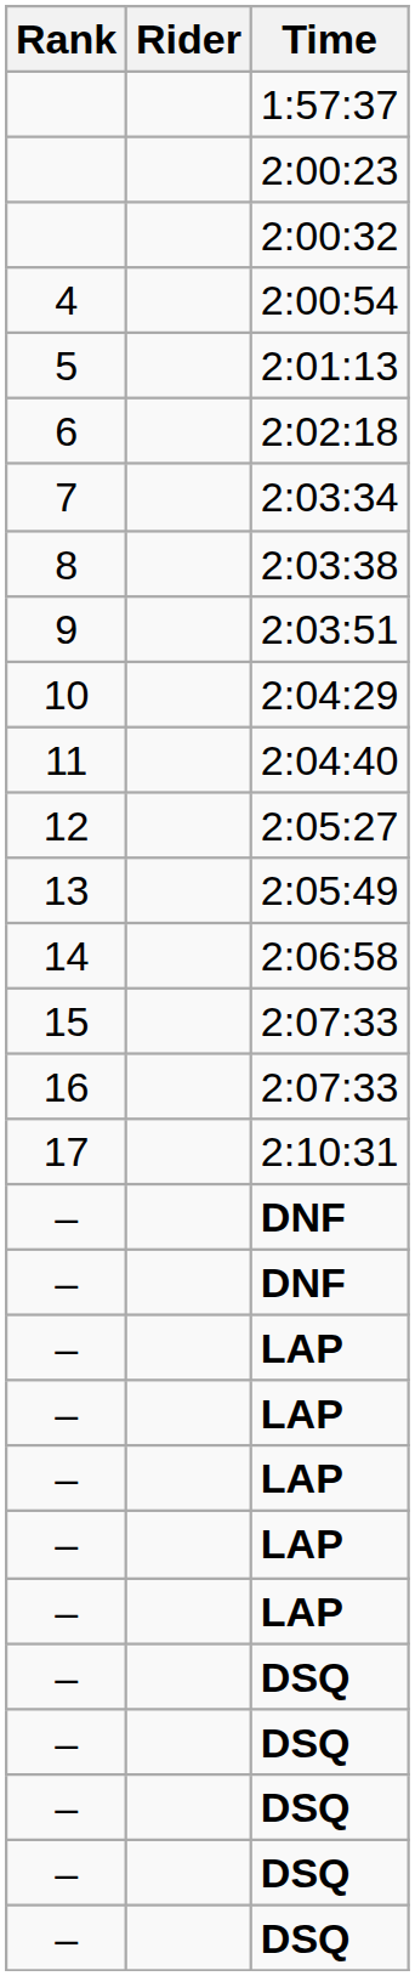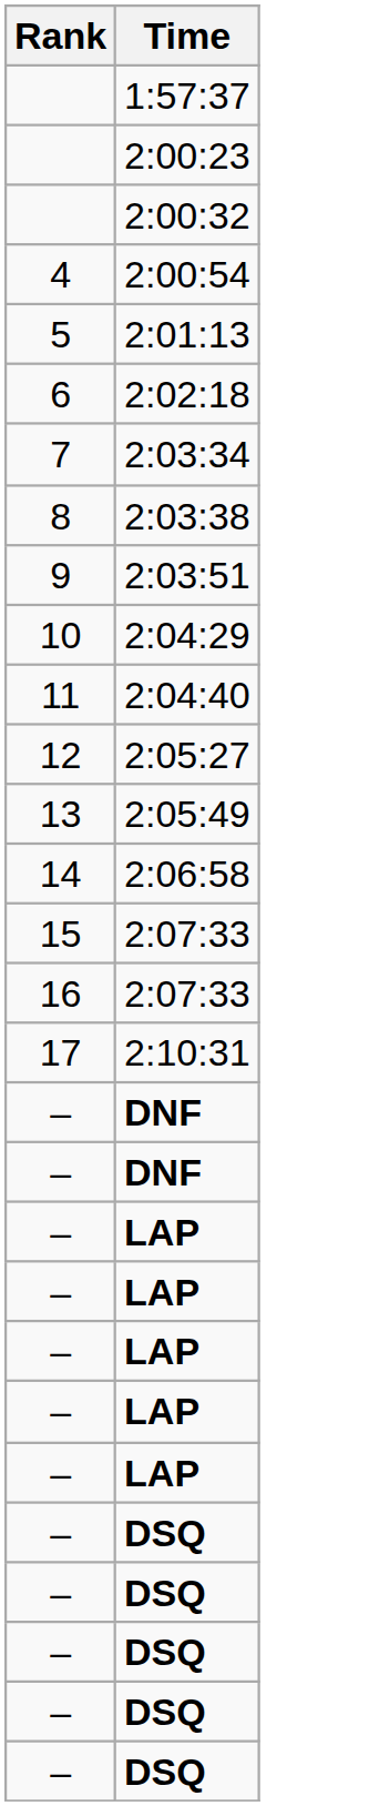- column: Rider
